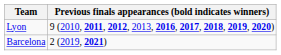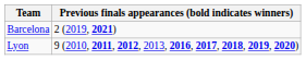rows swapped: Barcelona <-> Lyon
